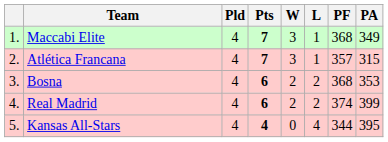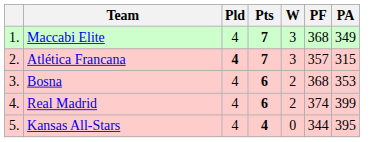- column: L | 1 | 1 | 2 | 2 | 4
Atlética Francana | Pld: normal -> bold
